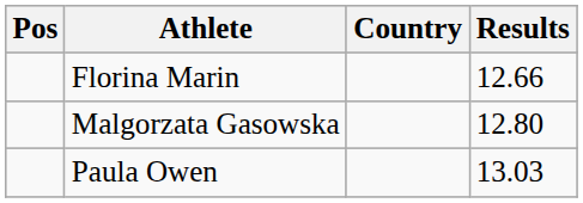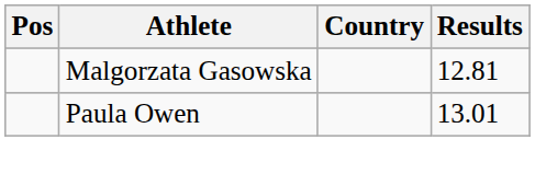- row: Florina Marin | 12.66
Malgorzata Gasowska | Results: 12.80 -> 12.81
Paula Owen | Results: 13.03 -> 13.01
